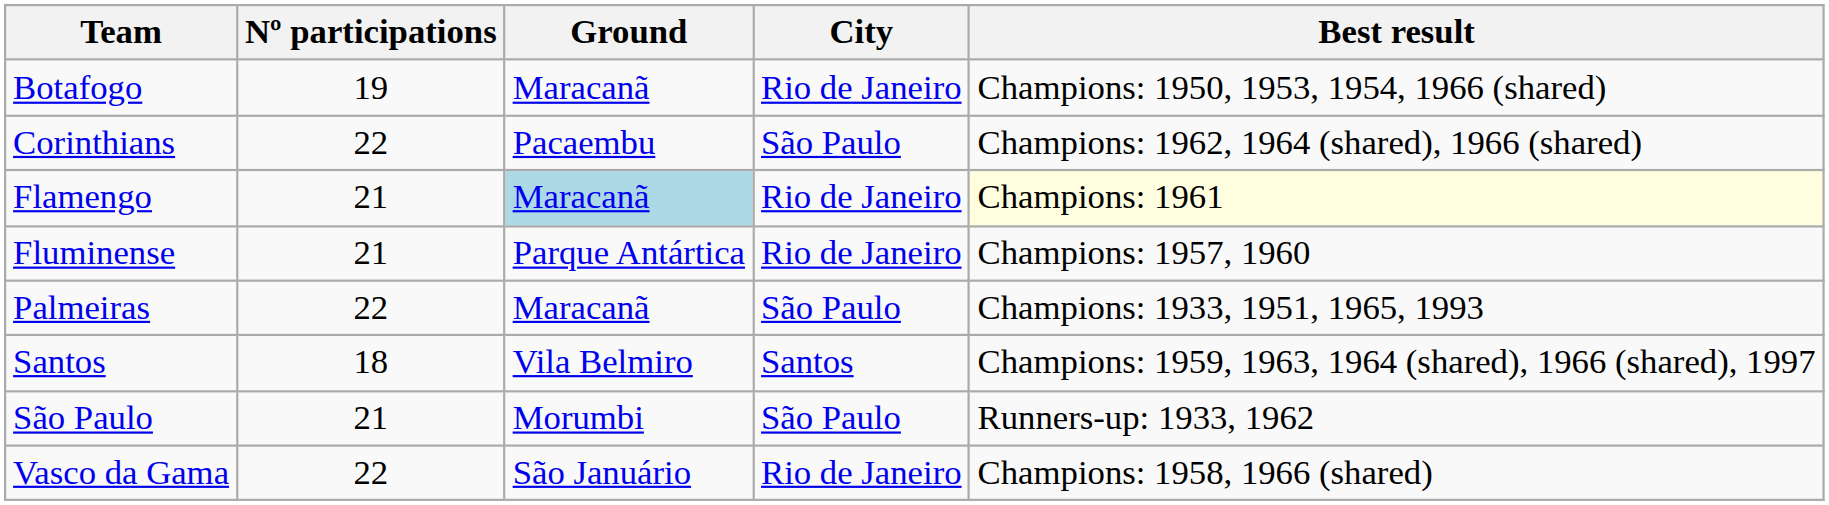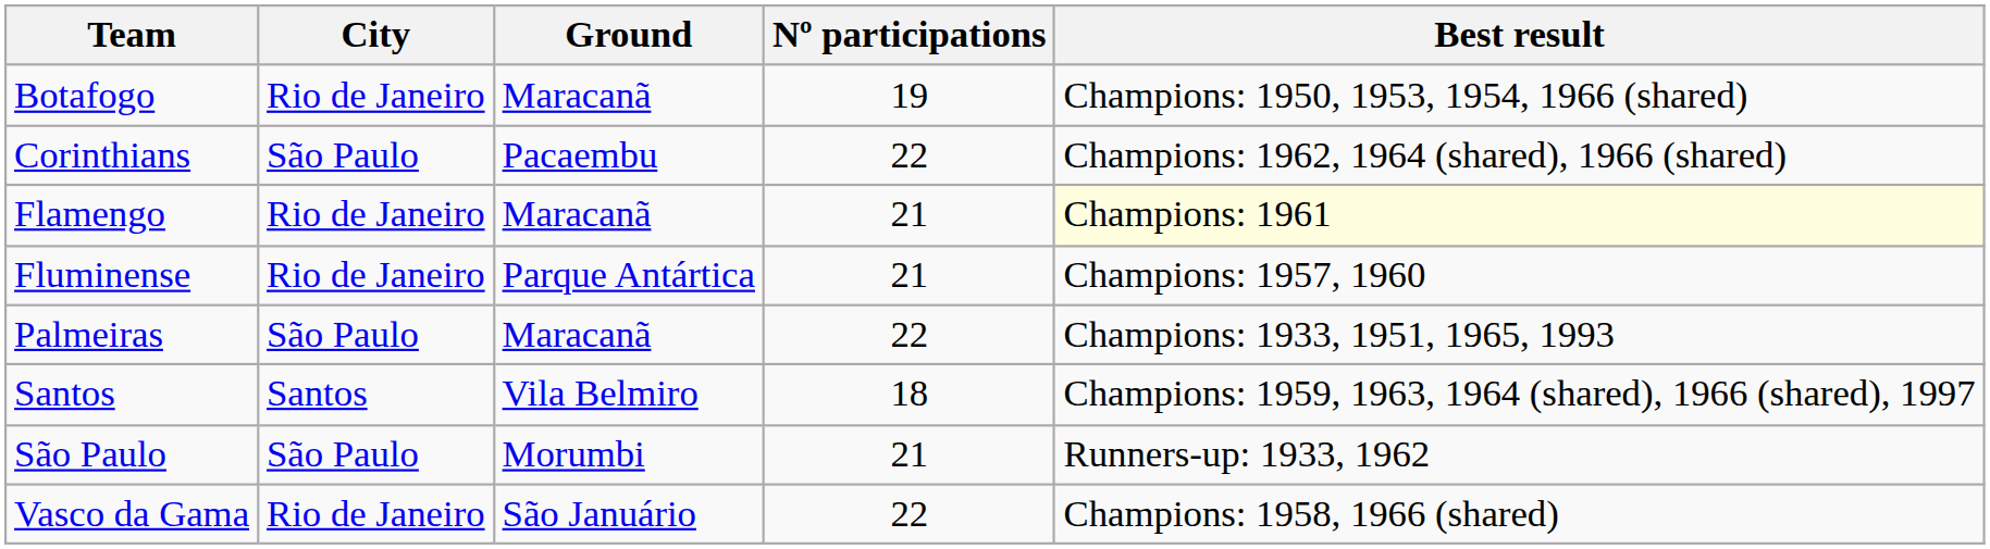columns swapped: City <-> Nº participations
Flamengo | Ground: lightblue background -> no background
